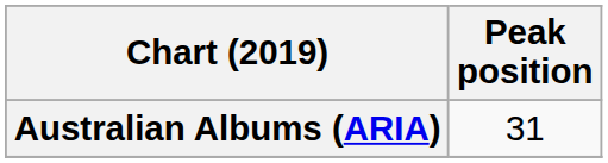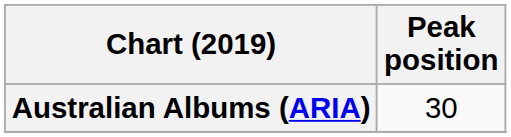Australian Albums (ARIA) | Peak position: 31 -> 30
